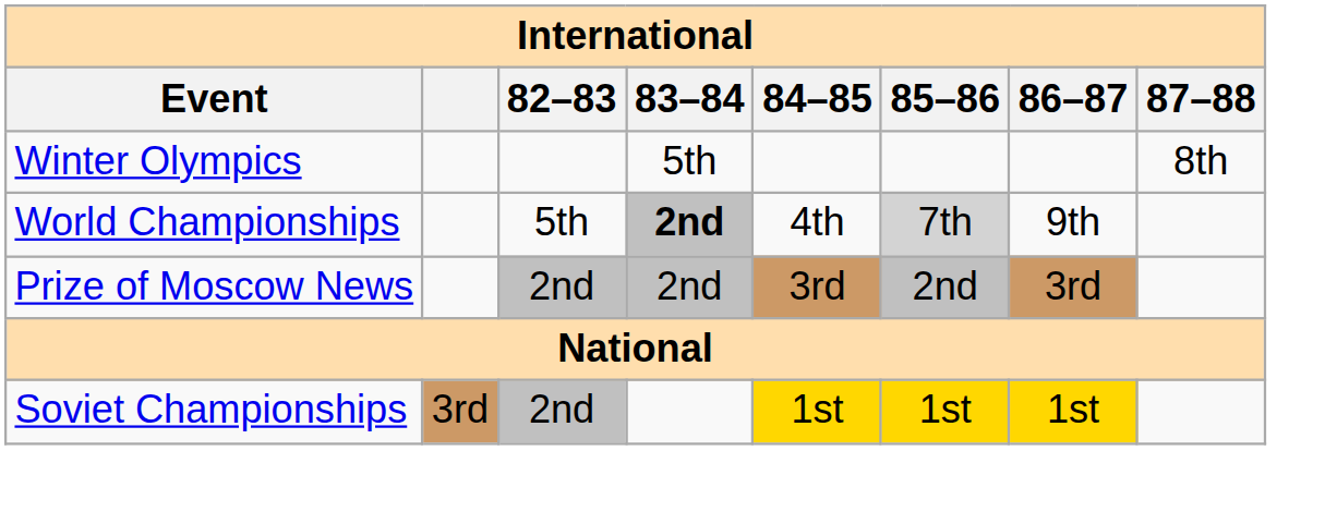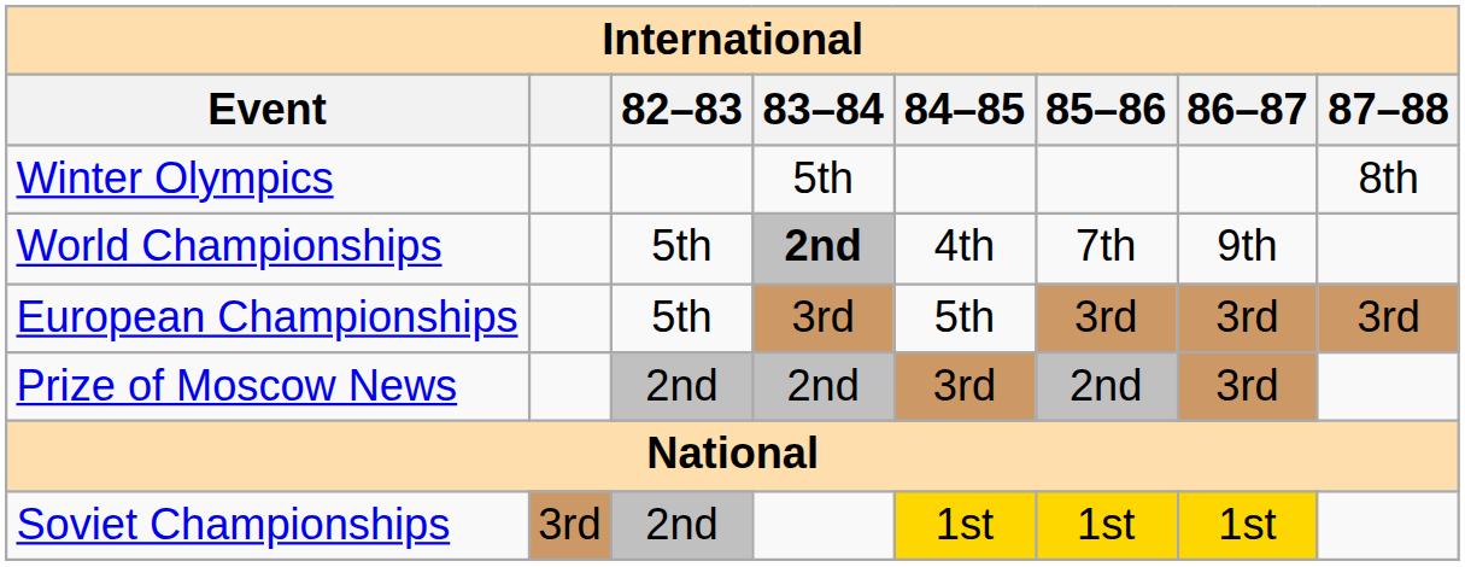World Championships | 85–86: lightgrey background -> no background
+ row: European Championships | 5th | 3rd | 5th | 3rd | 3rd | 3rd
